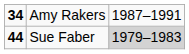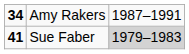Sue Faber | column 1: 44 -> 41
